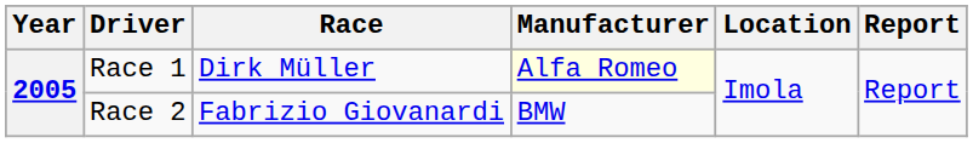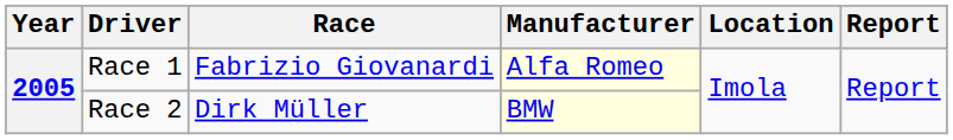Race 1 | Race: Dirk Müller -> Fabrizio Giovanardi
Race 2 | Race: Fabrizio Giovanardi -> Dirk Müller
Race 2 | Manufacturer: no background -> lightyellow background
